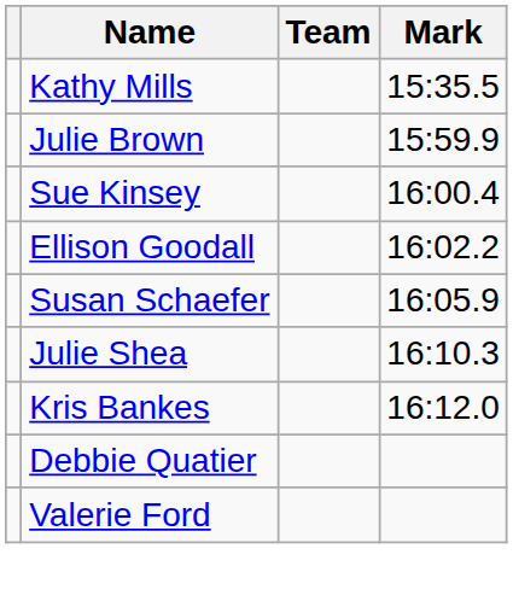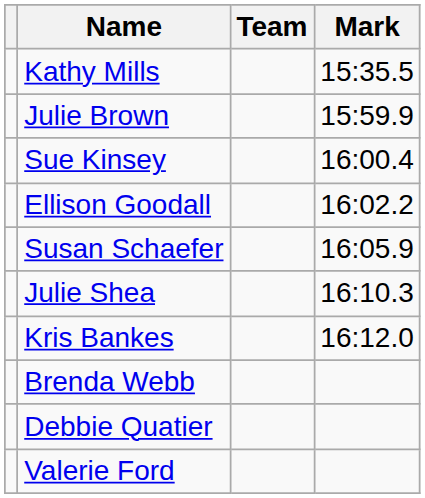+ row: Brenda Webb
